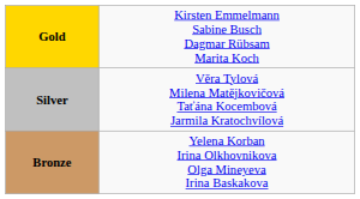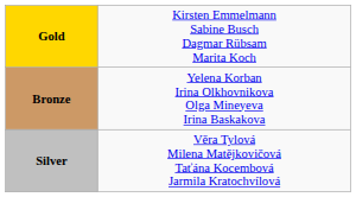rows swapped: Silver <-> Bronze
